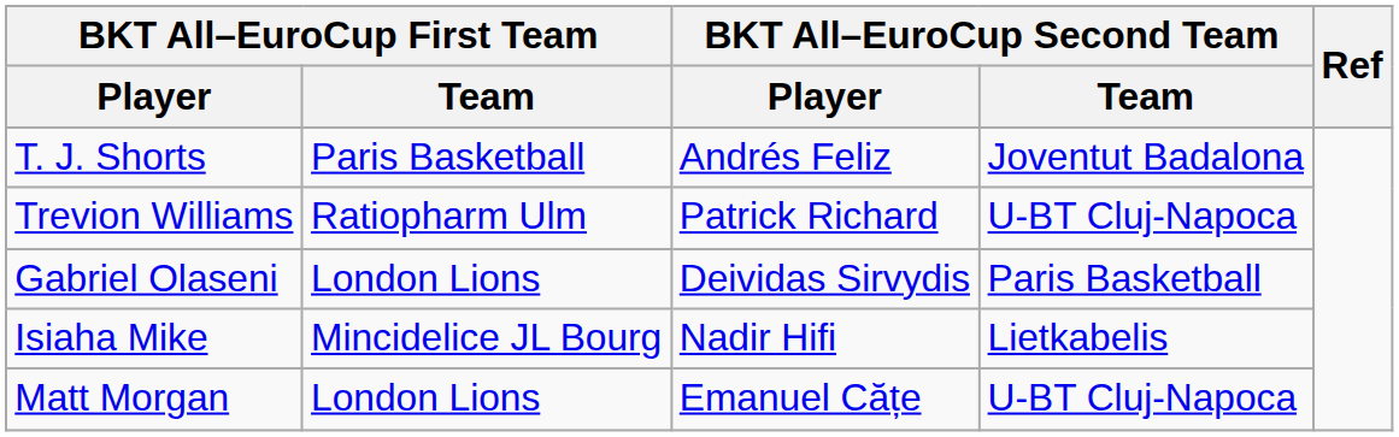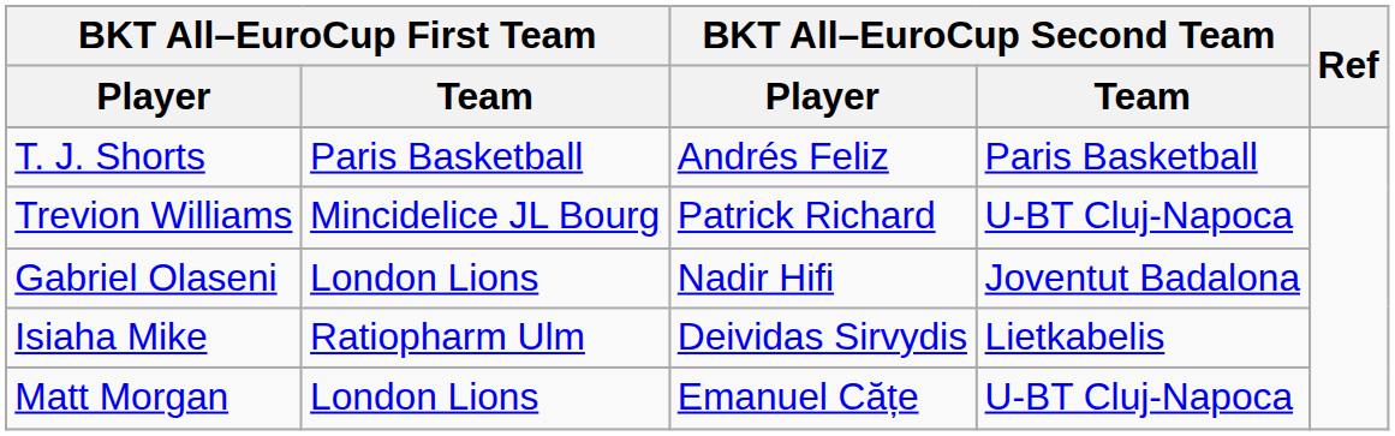T. J. Shorts | BKT All–EuroCup Second Team / Team: Joventut Badalona -> Paris Basketball
Trevion Williams | BKT All–EuroCup First Team / Team: Ratiopharm Ulm -> Mincidelice JL Bourg
Gabriel Olaseni | BKT All–EuroCup Second Team / Player: Deividas Sirvydis -> Nadir Hifi
Gabriel Olaseni | BKT All–EuroCup Second Team / Team: Paris Basketball -> Joventut Badalona
Isiaha Mike | BKT All–EuroCup First Team / Team: Mincidelice JL Bourg -> Ratiopharm Ulm
Isiaha Mike | BKT All–EuroCup Second Team / Player: Nadir Hifi -> Deividas Sirvydis
